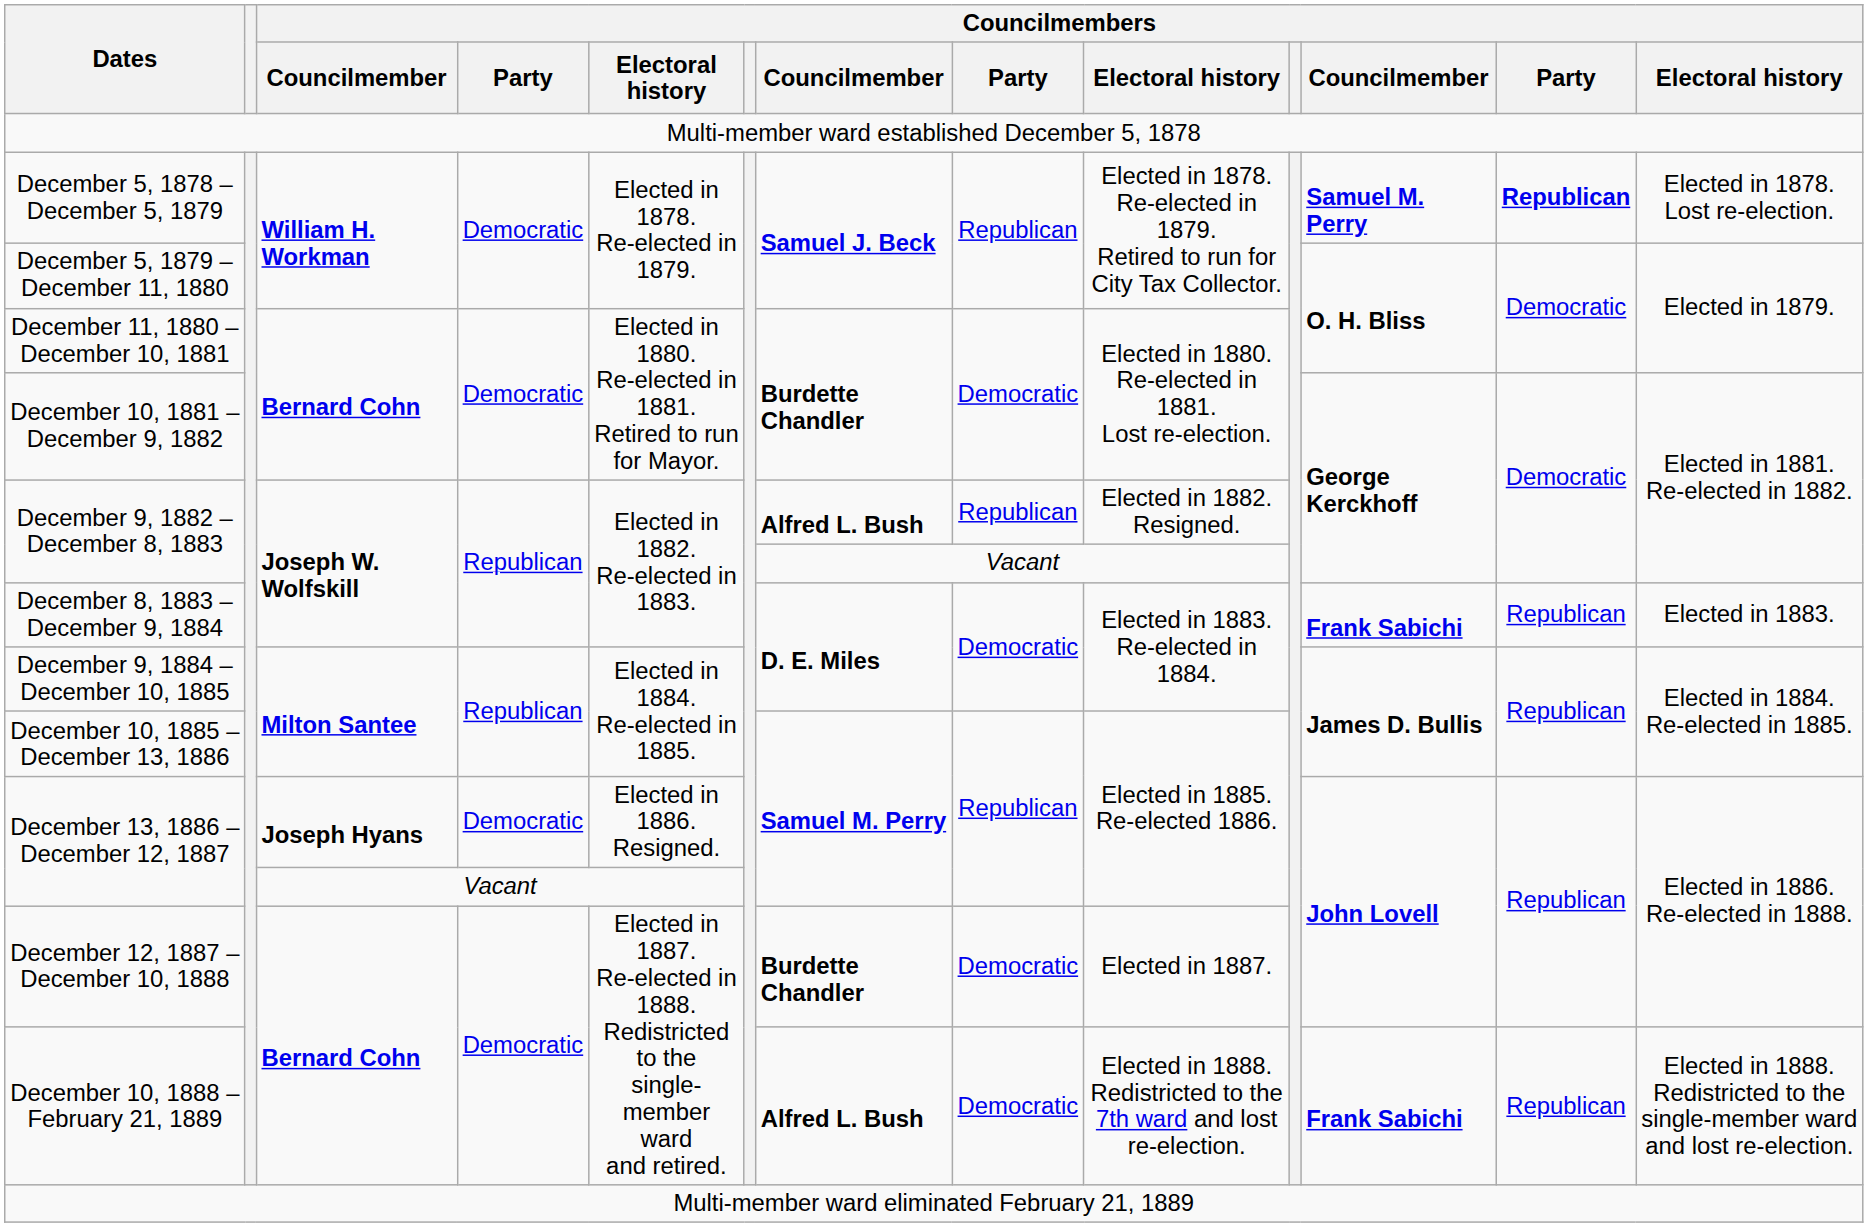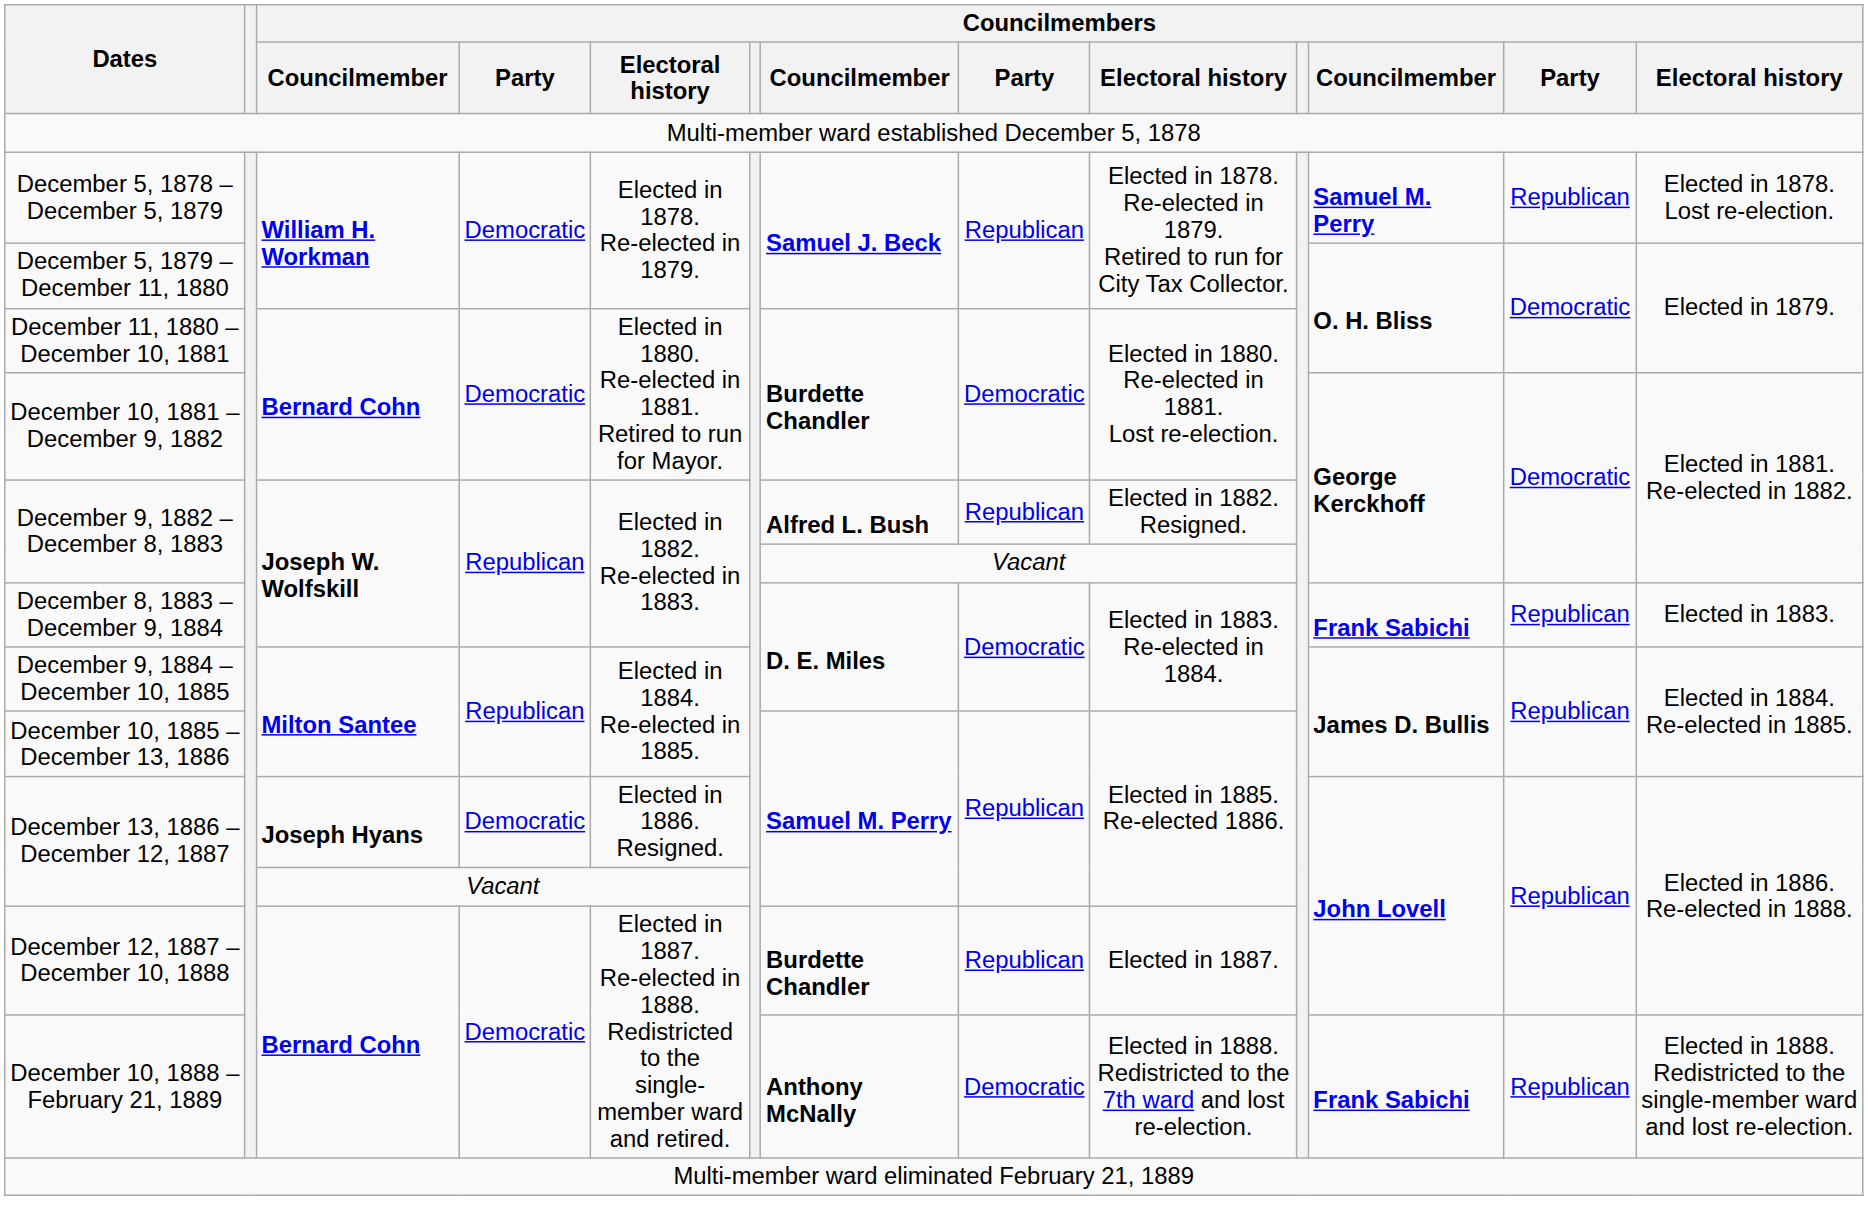December 5, 1878 – December 5, 1879 | column 12: bold -> normal
December 12, 1887 – December 10, 1888 | column 8: Democratic -> Republican
December 10, 1888 – February 21, 1889 | column 7: Alfred L. Bush -> Anthony McNally
